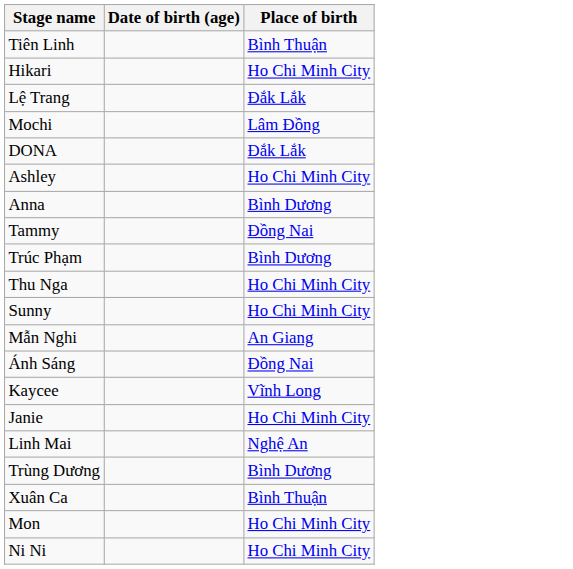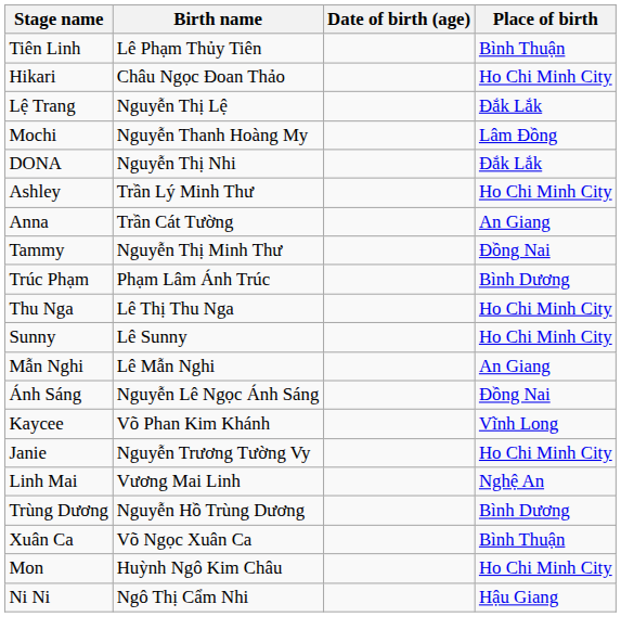+ column: Birth name | Lê Phạm Thủy Tiên | Châu Ngọc Đoan Thảo | Nguyễn Thị Lệ | Nguyễn Thanh Hoàng My | Nguyễn Thị Nhi | Trần Lý Minh Thư | Trần Cát Tường | Nguyễn Thị Minh Thư | Phạm Lâm Ánh Trúc | Lê Thị Thu Nga | Lê Sunny | Lê Mẫn Nghi | Nguyễn Lê Ngọc Ánh Sáng | Võ Phan Kim Khánh | Nguyễn Trương Tường Vy | Vương Mai Linh | Nguyễn Hồ Trùng Dương | Võ Ngọc Xuân Ca | Huỳnh Ngô Kim Châu | Ngô Thị Cẩm Nhi
Anna | Place of birth: Bình Dương -> An Giang
Ni Ni | Place of birth: Ho Chi Minh City -> Hậu Giang
